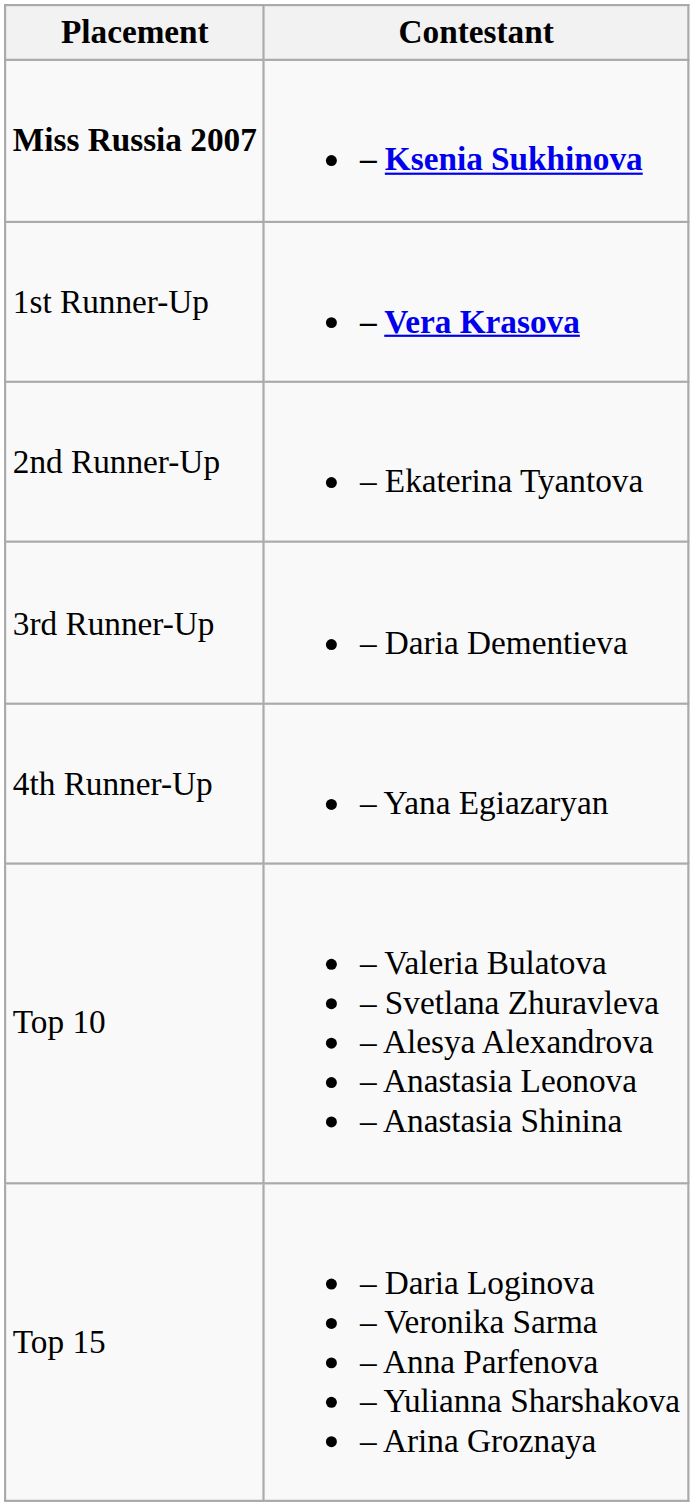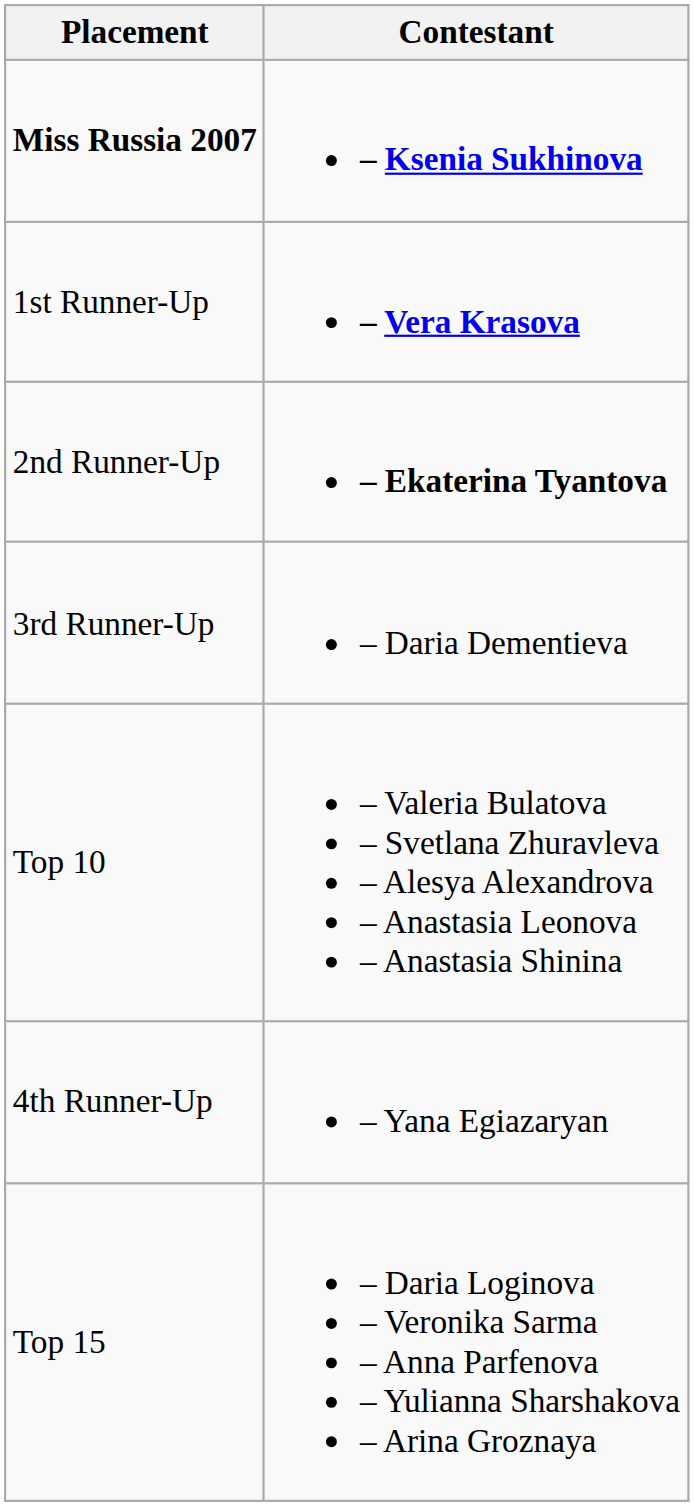2nd Runner-Up | Contestant: normal -> bold
rows swapped: 4th Runner-Up <-> Top 10
